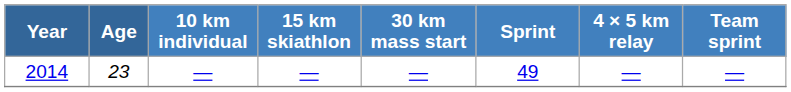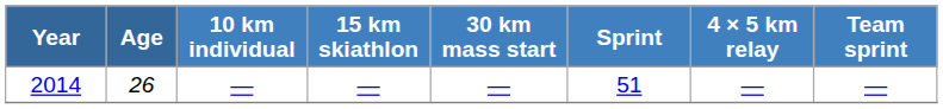2014 | Age: 23 -> 26
2014 | Sprint: 49 -> 51
